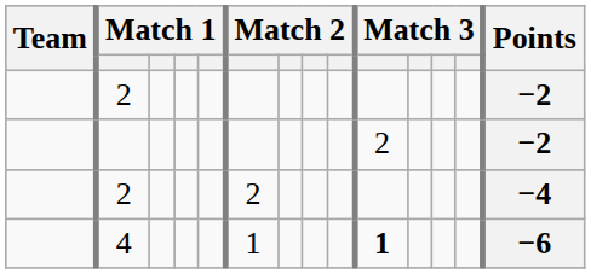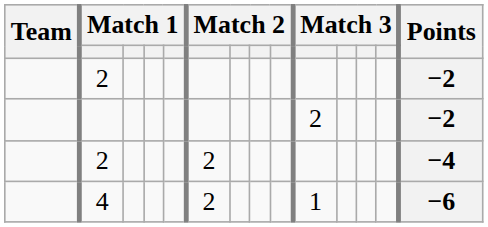4 | column 6: 1 -> 2
4 | column 10: bold -> normal
